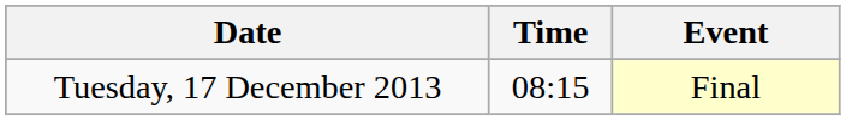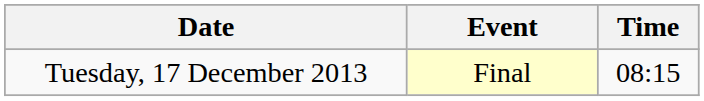columns swapped: Time <-> Event
